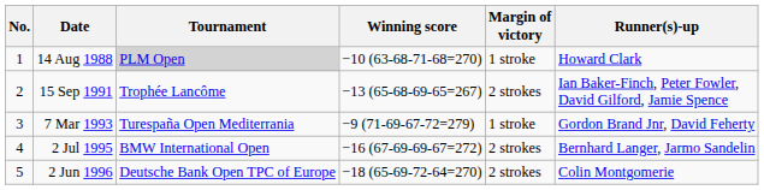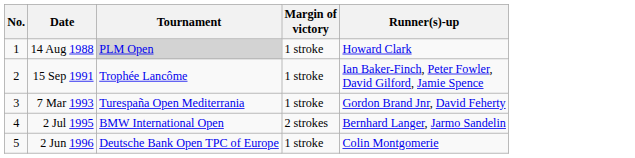- column: Winning score | −10 (63-68-71-68=270) | −13 (65-68-69-65=267) | −9 (71-69-67-72=279) | −16 (67-69-69-67=272) | −18 (65-69-72-64=270)
15 Sep 1991 | Margin of victory: 2 strokes -> 1 stroke
2 Jun 1996 | Margin of victory: 2 strokes -> 1 stroke
